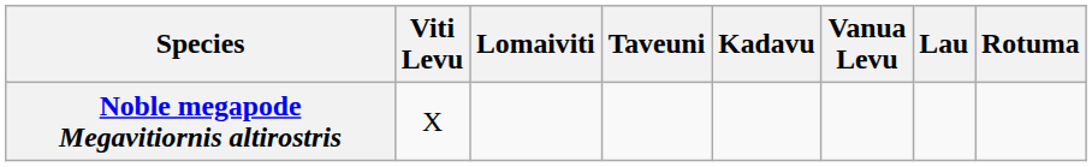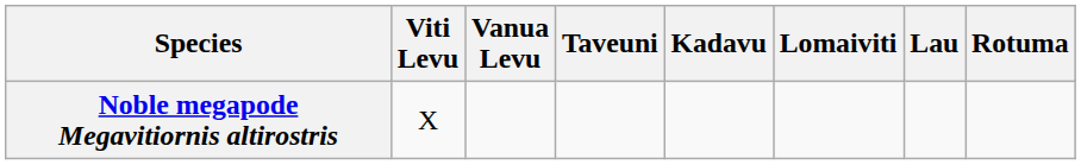columns swapped: Vanua Levu <-> Lomaiviti
